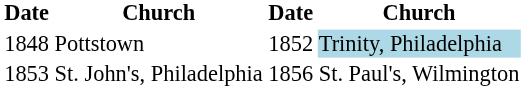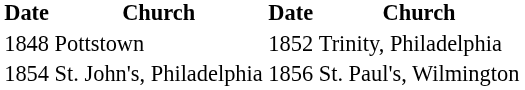Pottstown | column 4: lightblue background -> no background
St. John's, Philadelphia | column 1: 1853 -> 1854
